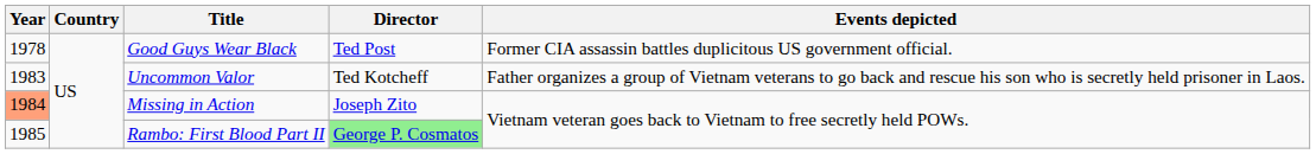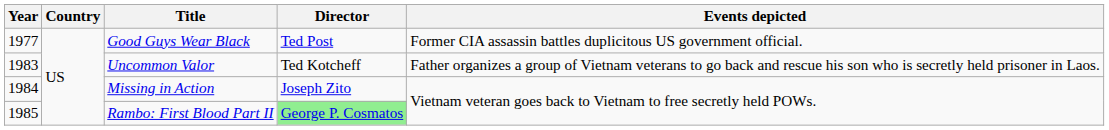Good Guys Wear Black | Year: 1978 -> 1977
Missing in Action | Year: lightsalmon background -> no background
